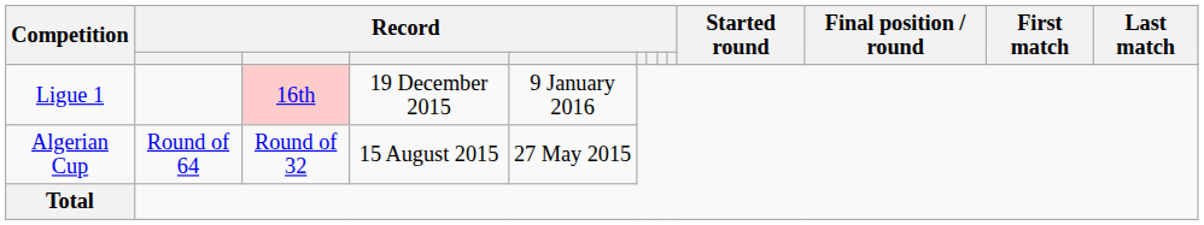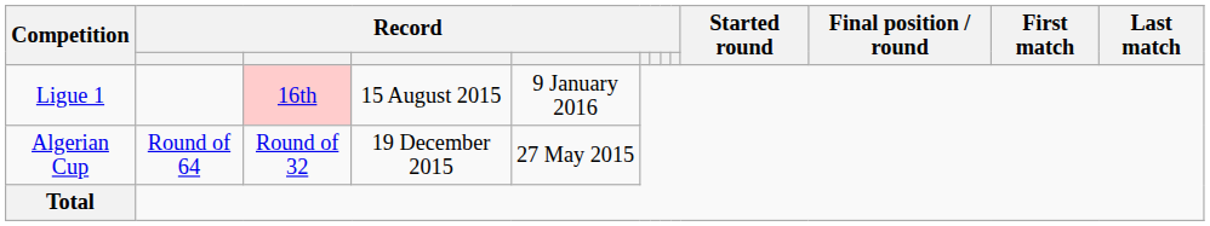Ligue 1 | column 4: 19 December 2015 -> 15 August 2015
Algerian Cup | column 4: 15 August 2015 -> 19 December 2015
